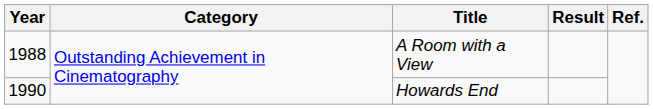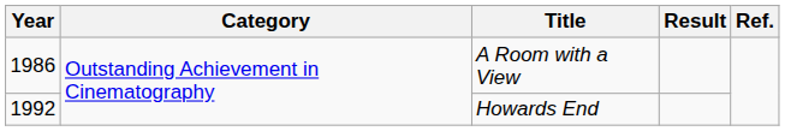A Room with a View | Year: 1988 -> 1986
Howards End | Year: 1990 -> 1992
